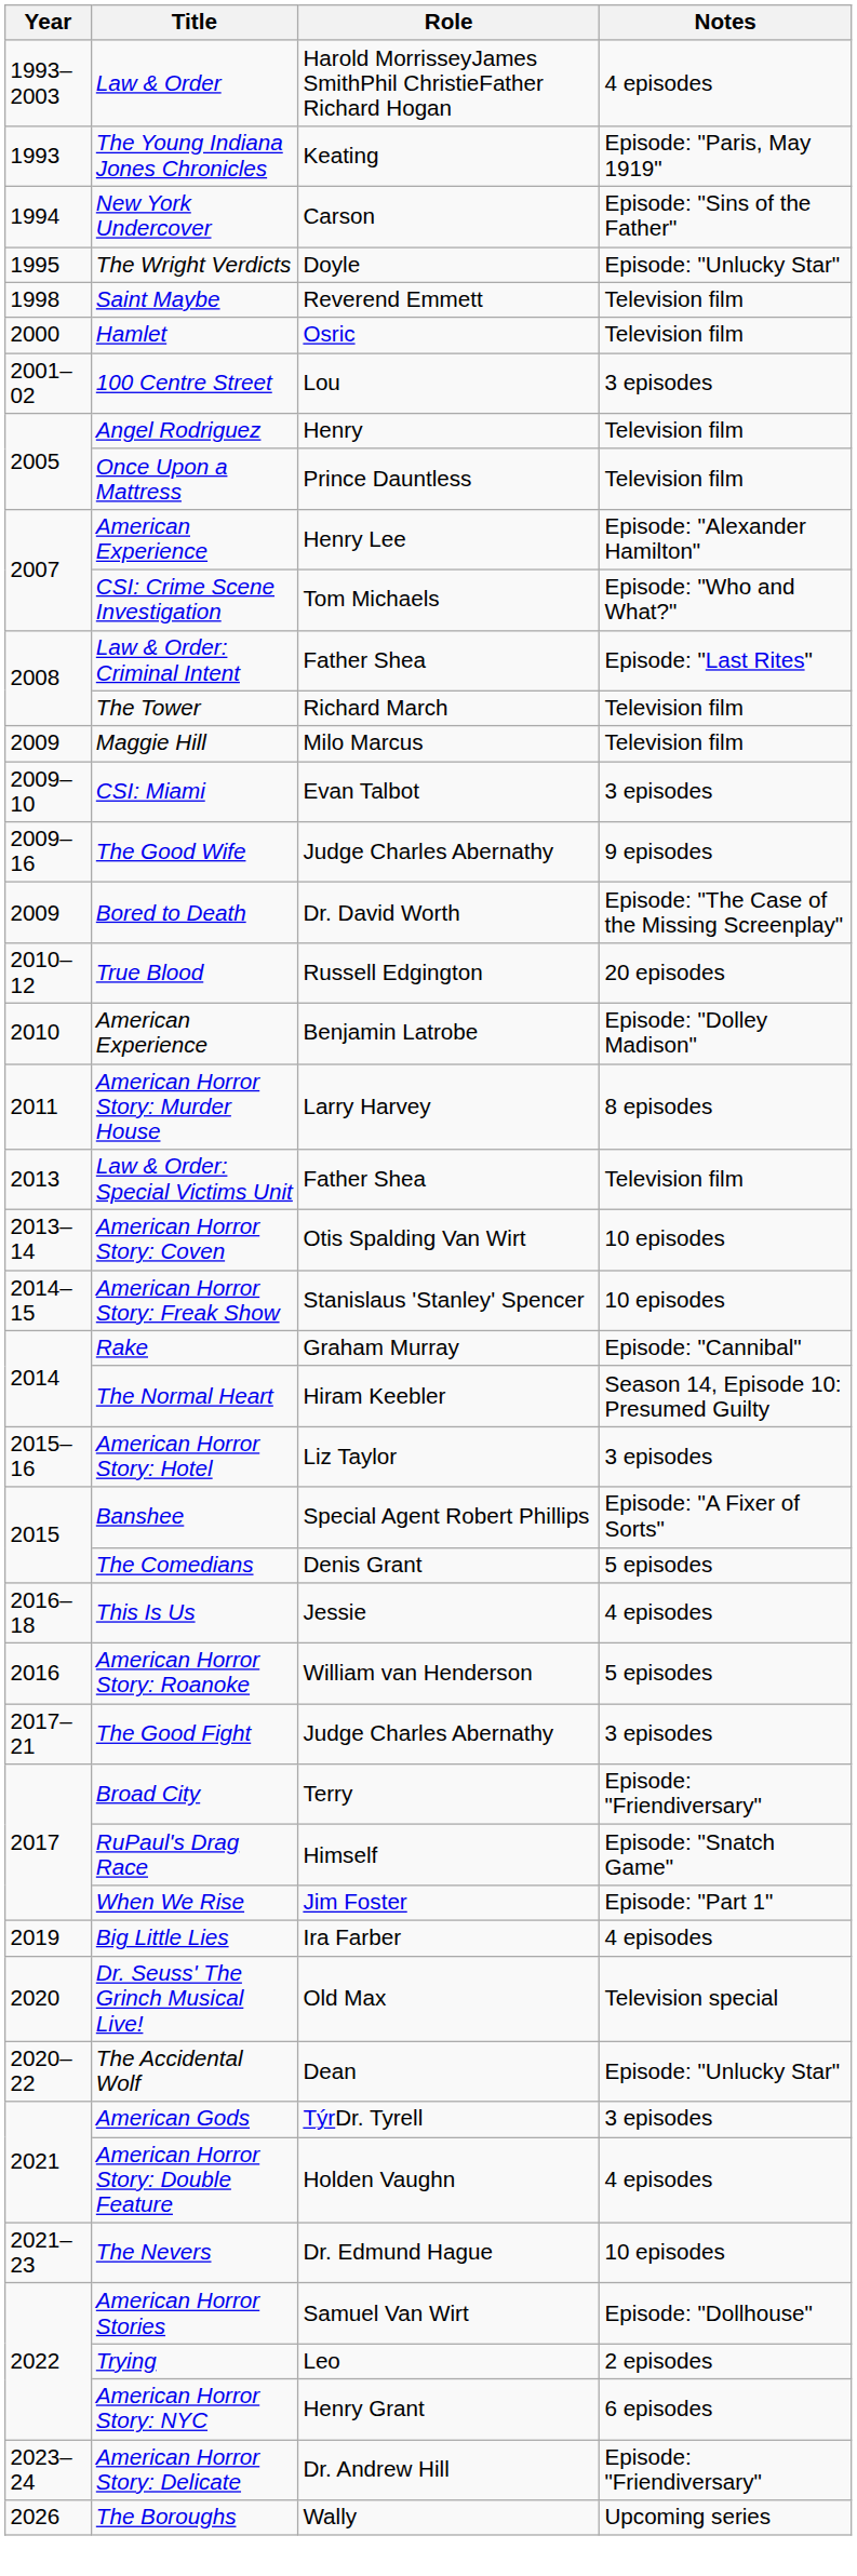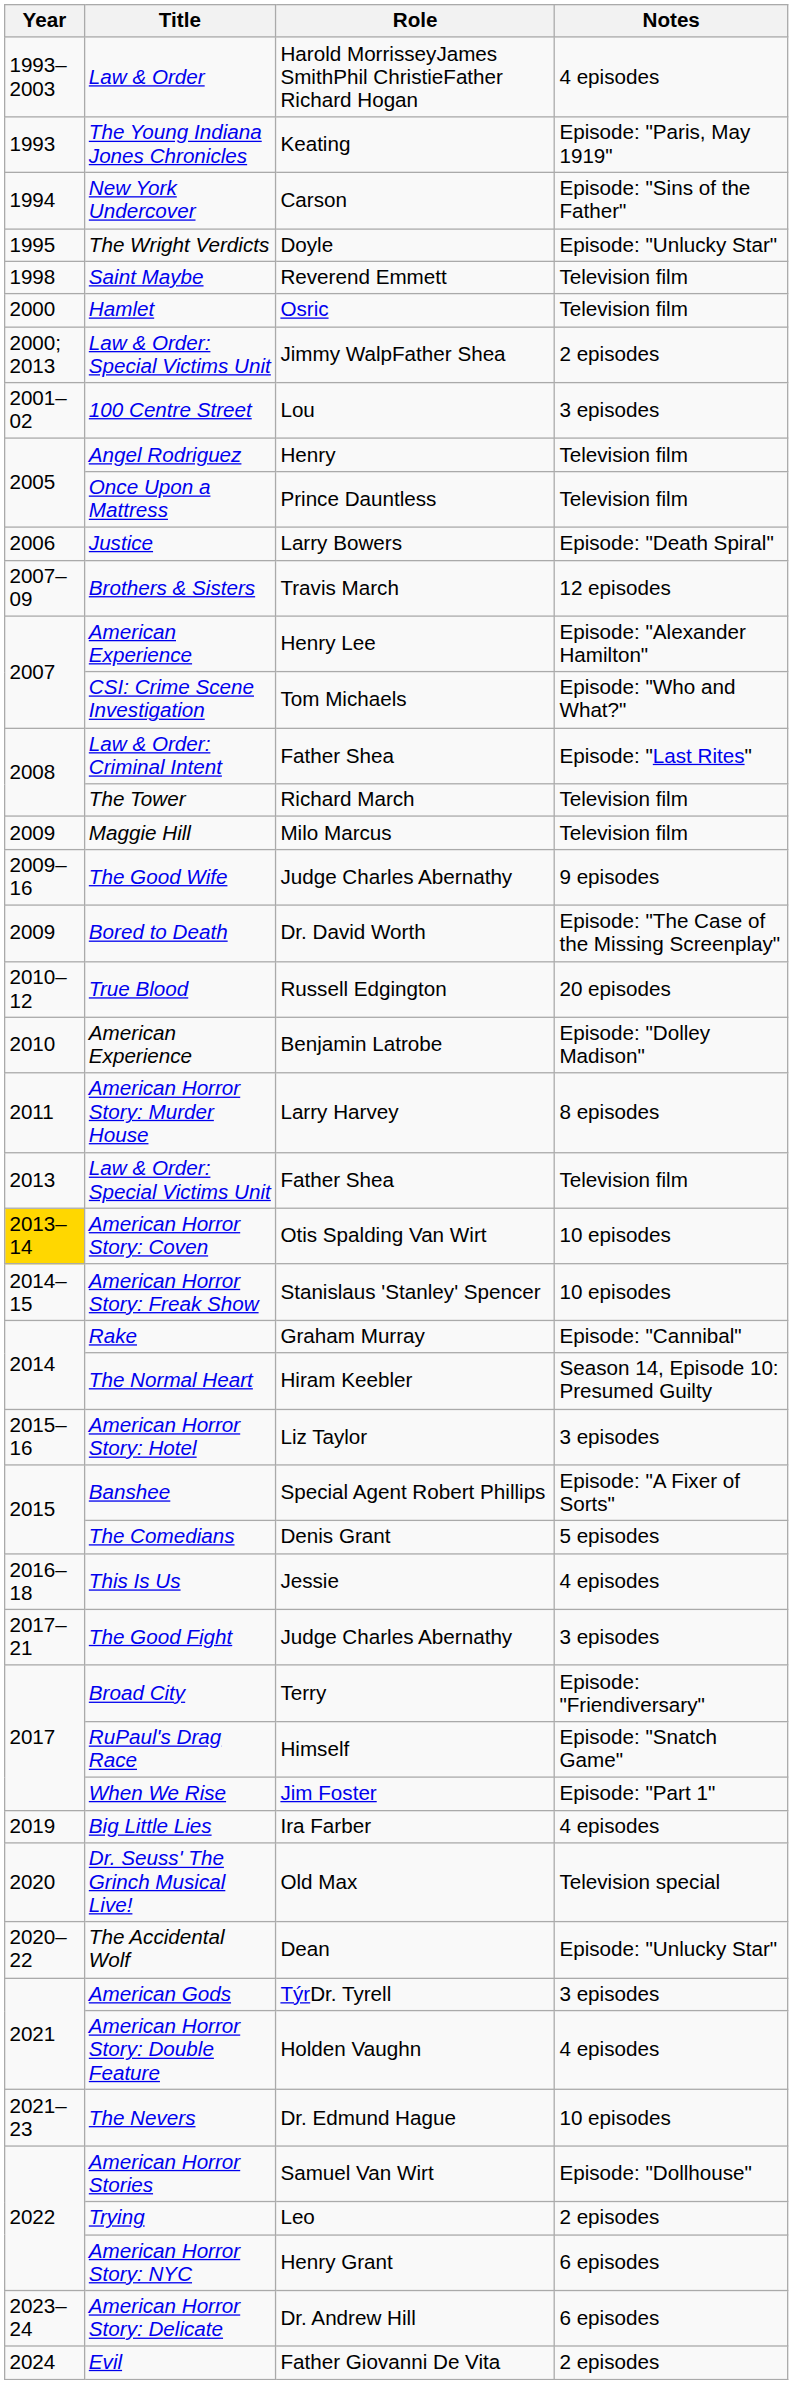+ row: 2000; 2013 | Law & Order: Special Victims Unit | Jimmy WalpFather Shea | 2 episodes
+ row: 2006 | Justice | Larry Bowers | Episode: "Death Spiral"
+ row: 2007–09 | Brothers & Sisters | Travis March | 12 episodes
- row: 2009–10 | CSI: Miami | Evan Talbot | 3 episodes
American Horror Story: Coven | Year: no background -> gold background
- row: 2016 | American Horror Story: Roanoke | William van Henderson | 5 episodes
American Horror Story: Delicate | Notes: Episode: "Friendiversary" -> 6 episodes
+ row: 2024 | Evil | Father Giovanni De Vita | 2 episodes
- row: 2026 | The Boroughs | Wally | Upcoming series
